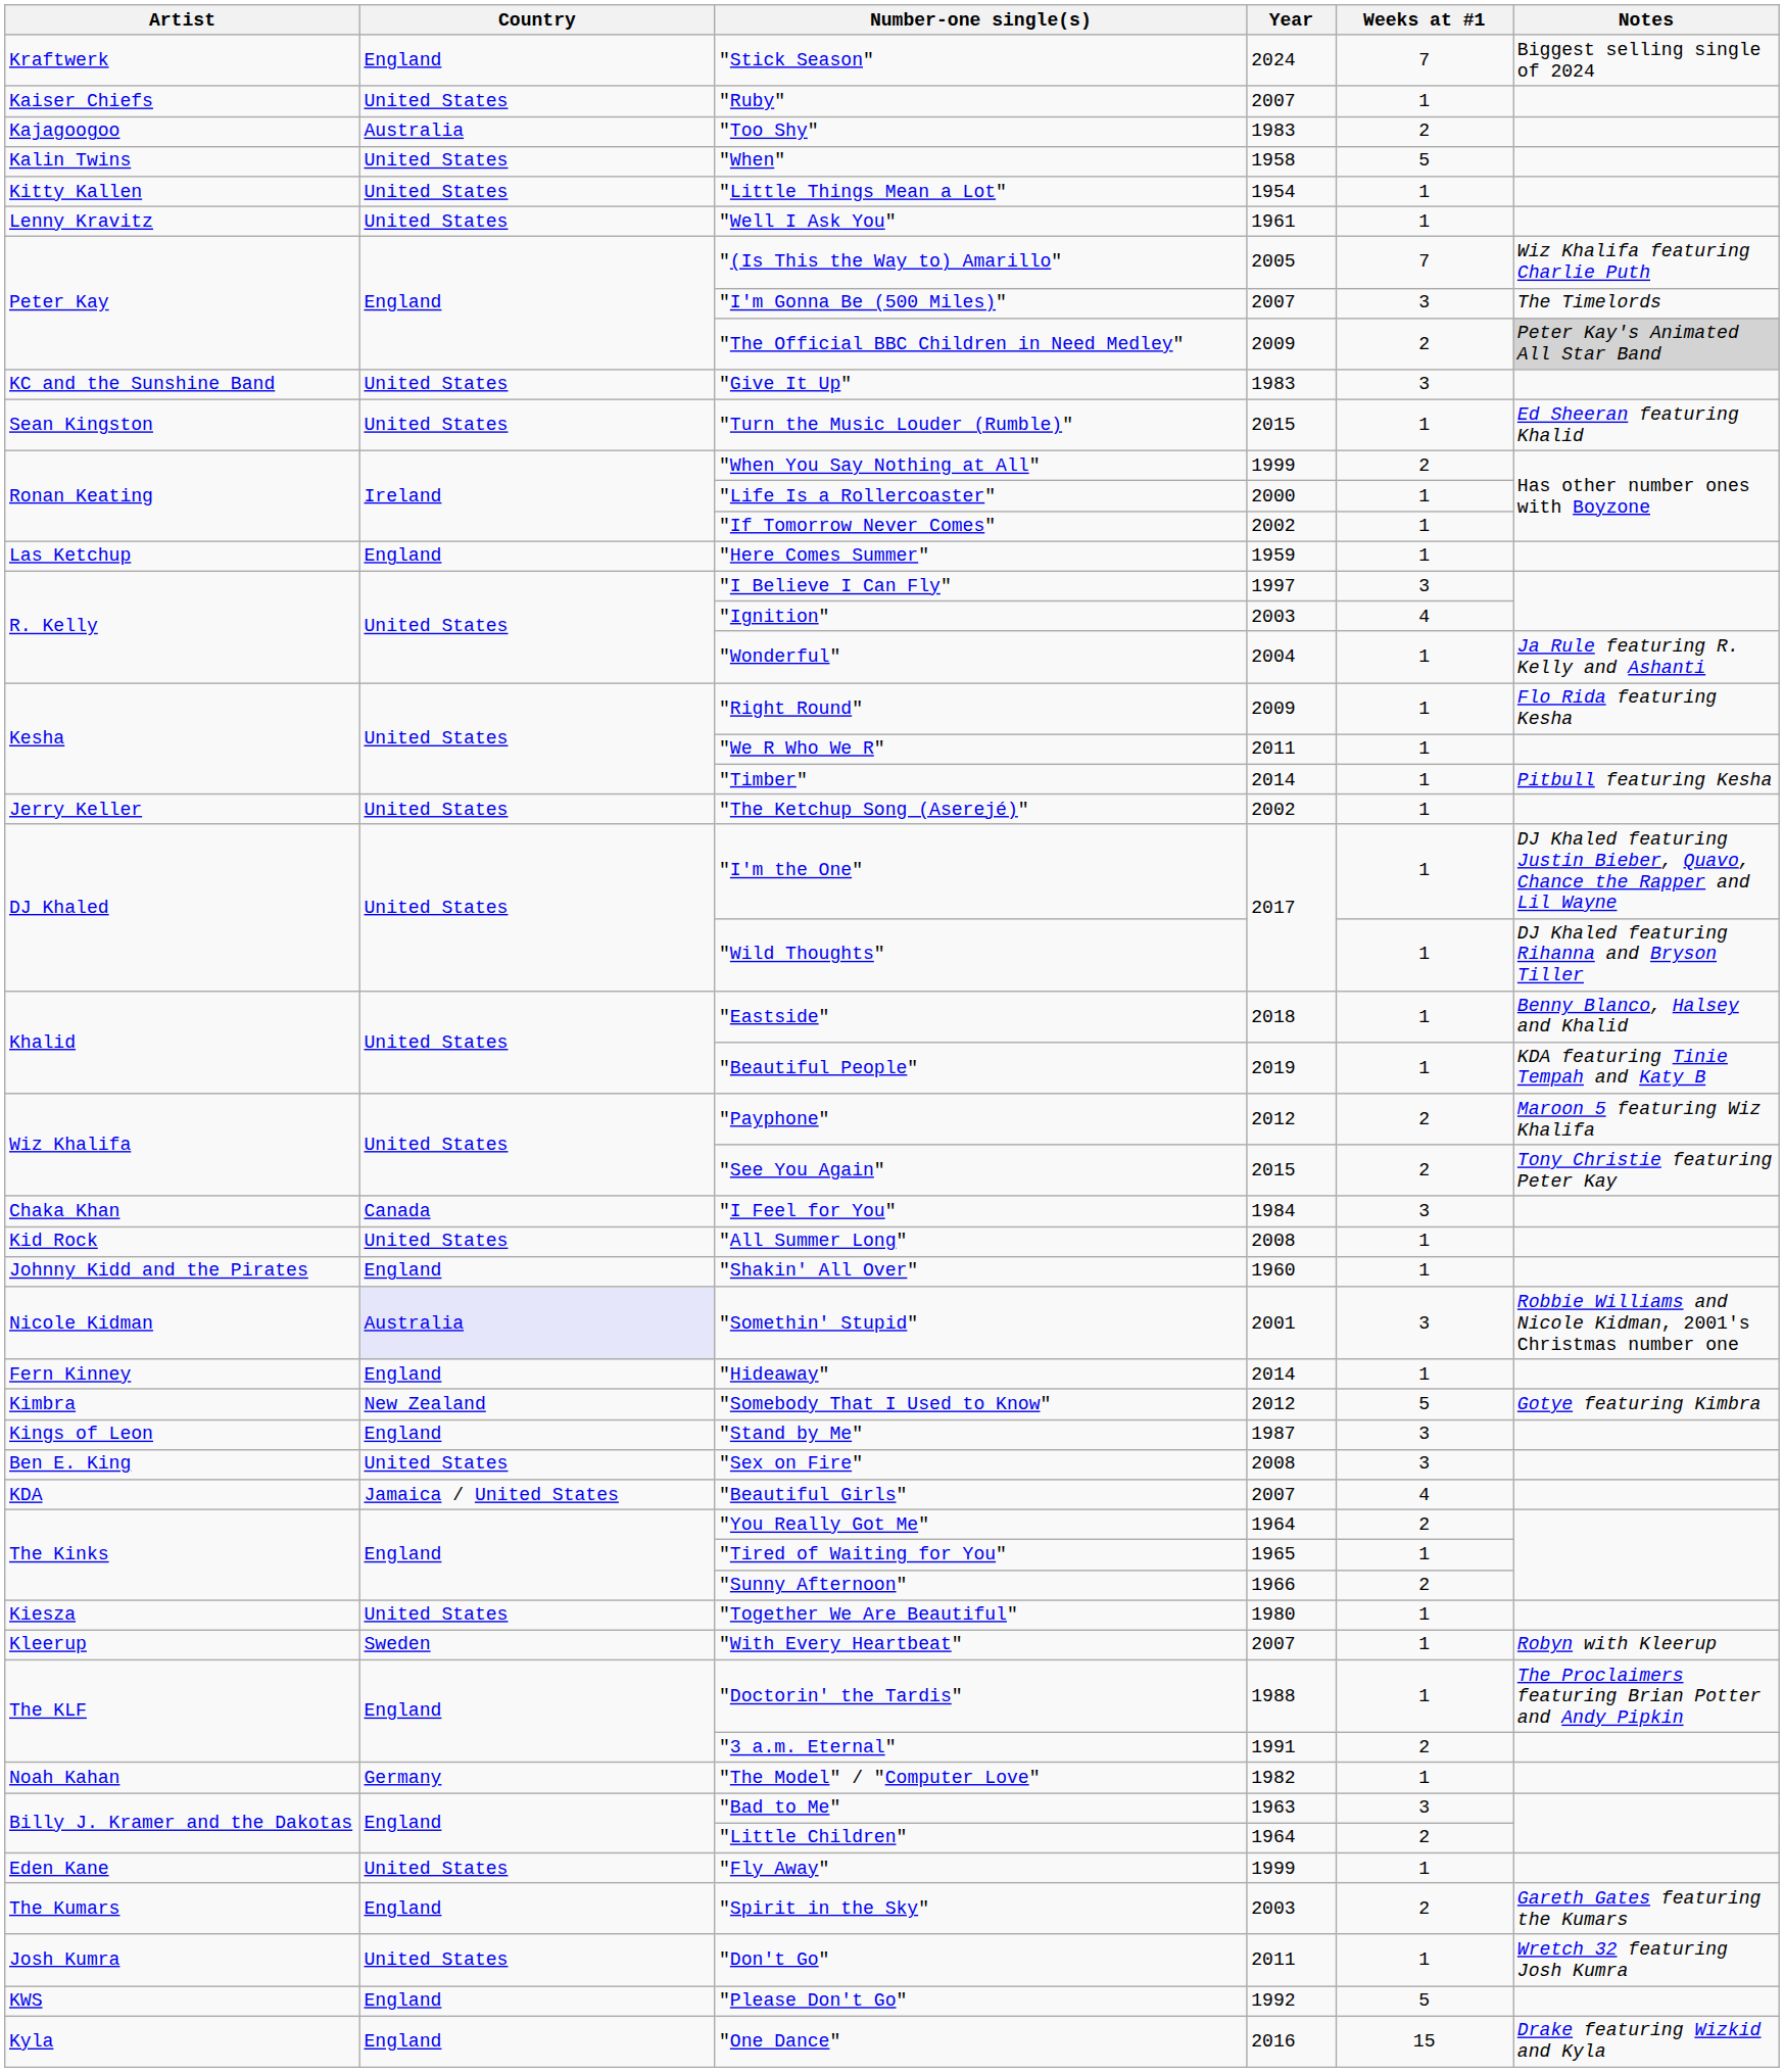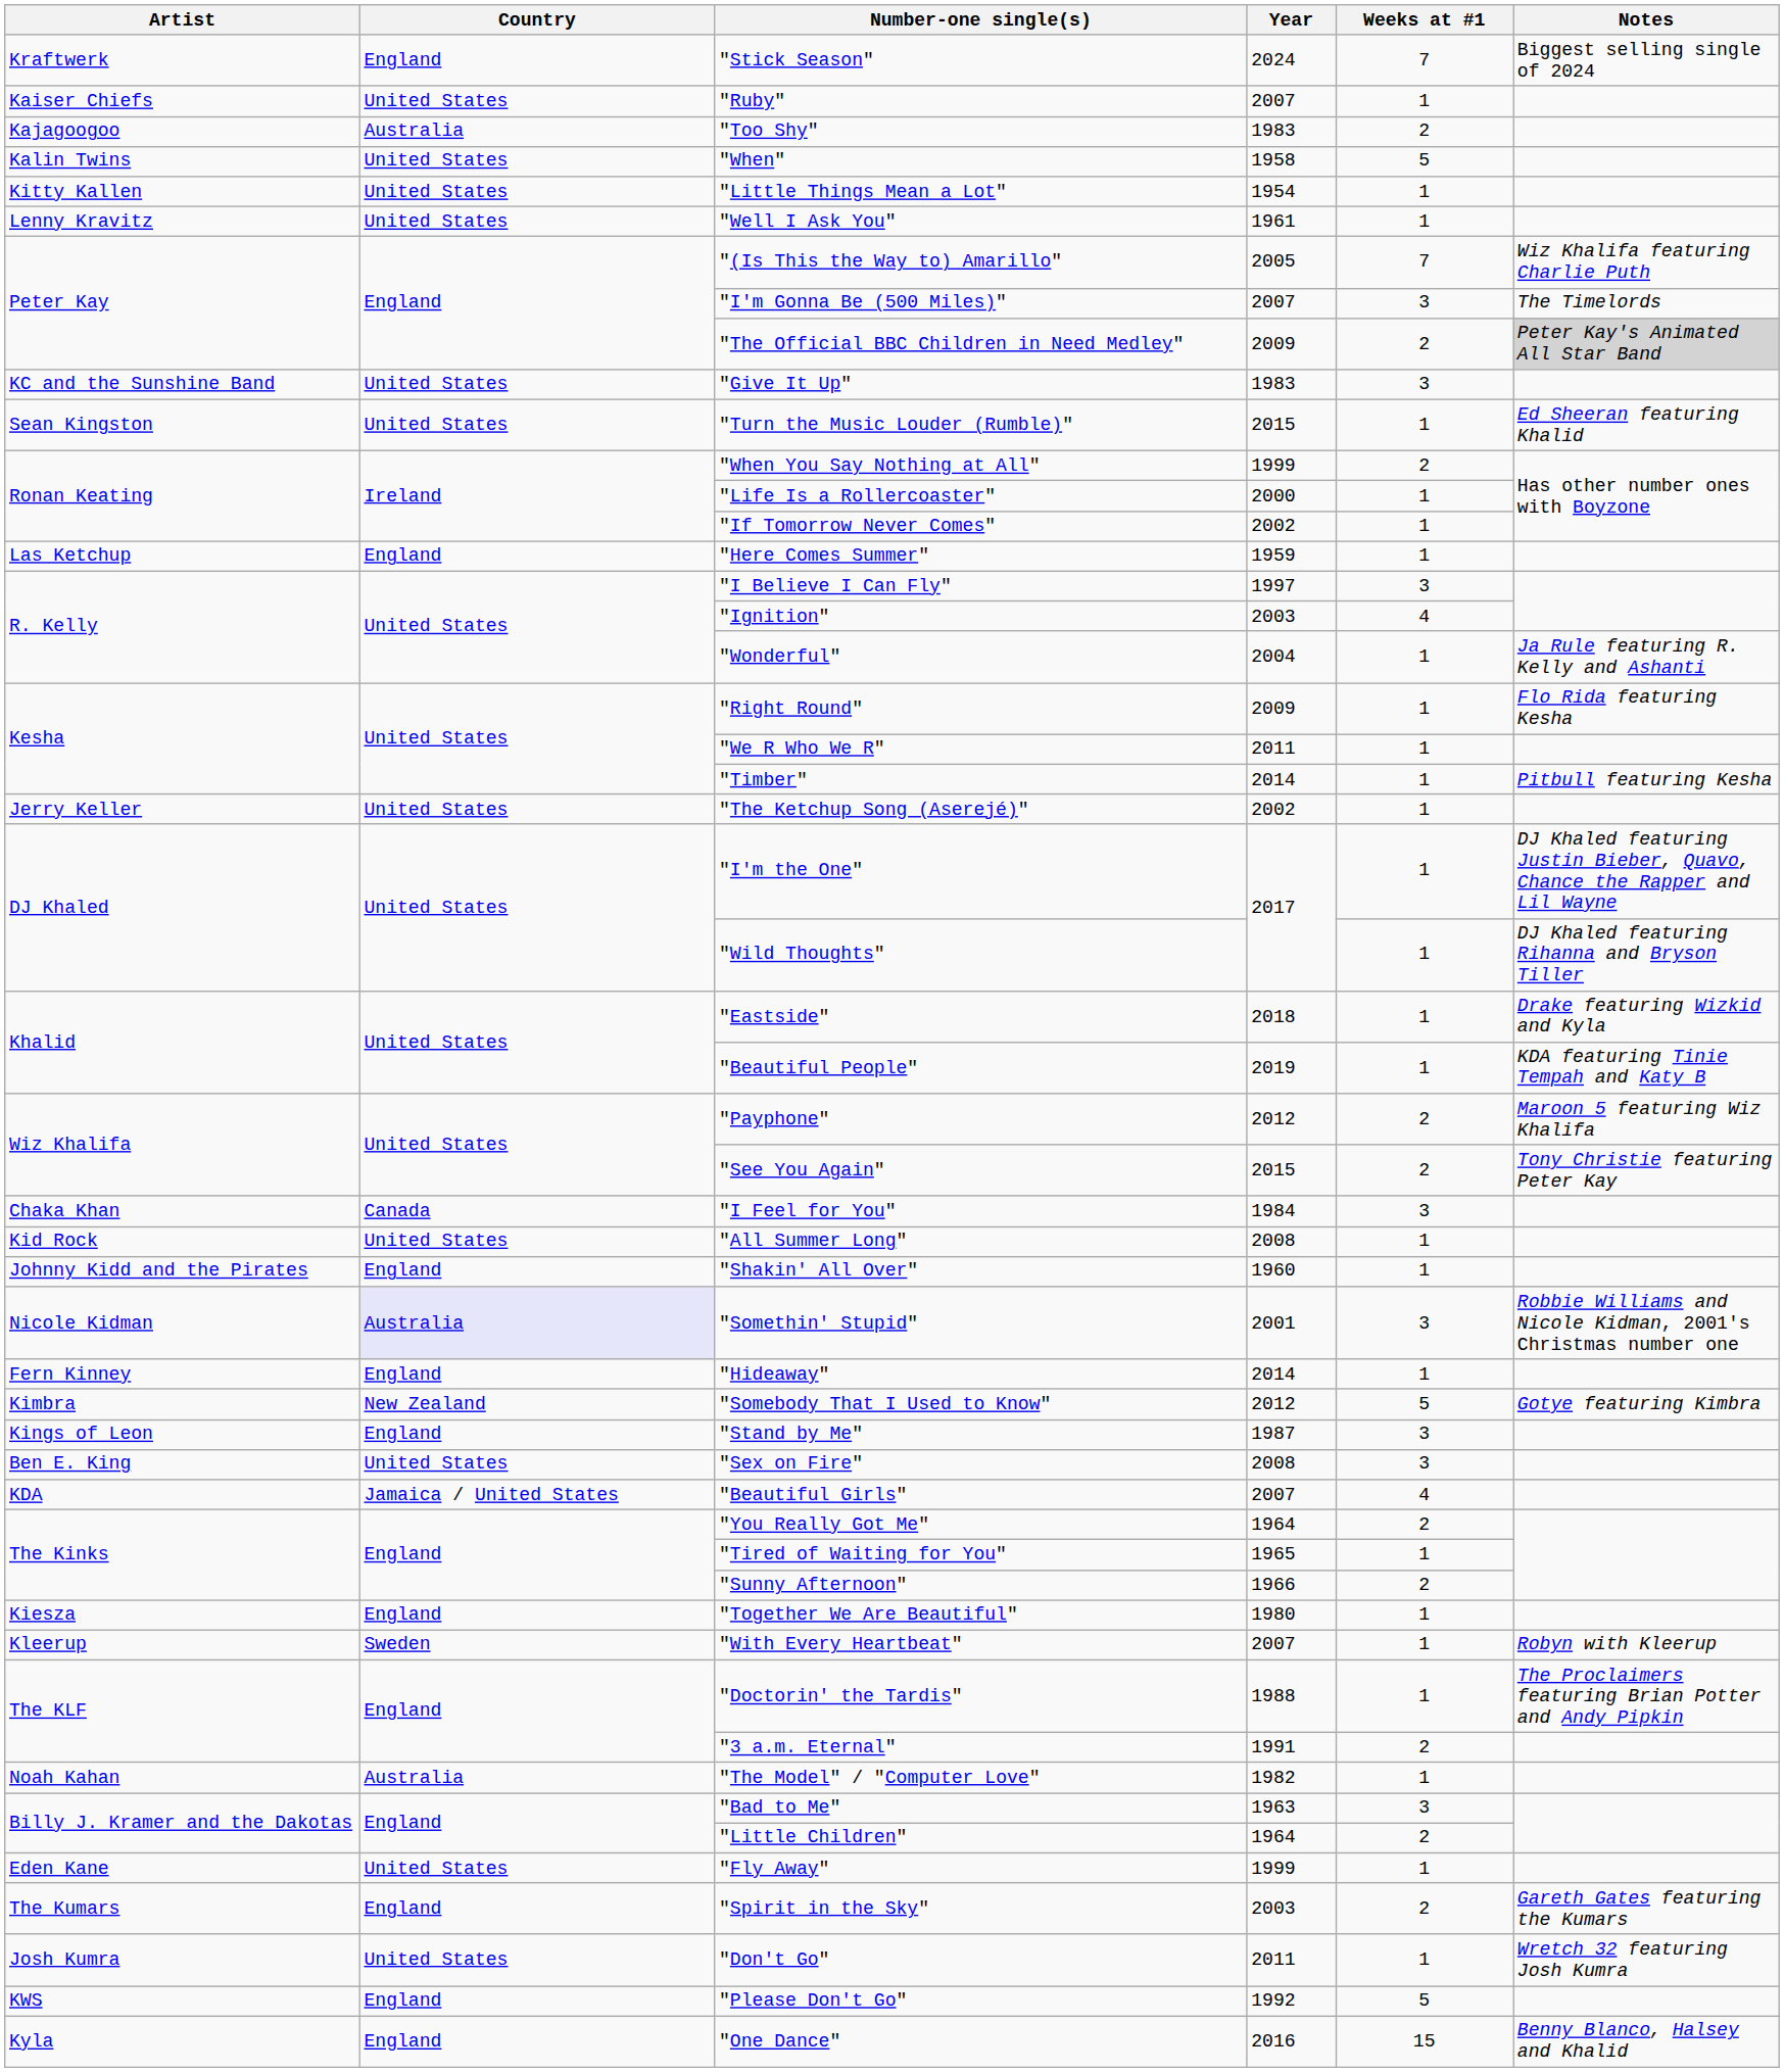"Eastside" | Notes: Benny Blanco, Halsey and Khalid -> Drake featuring Wizkid and Kyla
"Together We Are Beautiful" | Country: United States -> England
"The Model" / "Computer Love" | Country: Germany -> Australia
"One Dance" | Notes: Drake featuring Wizkid and Kyla -> Benny Blanco, Halsey and Khalid
